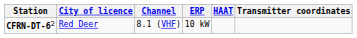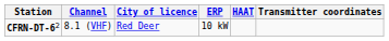columns swapped: City of licence <-> Channel
